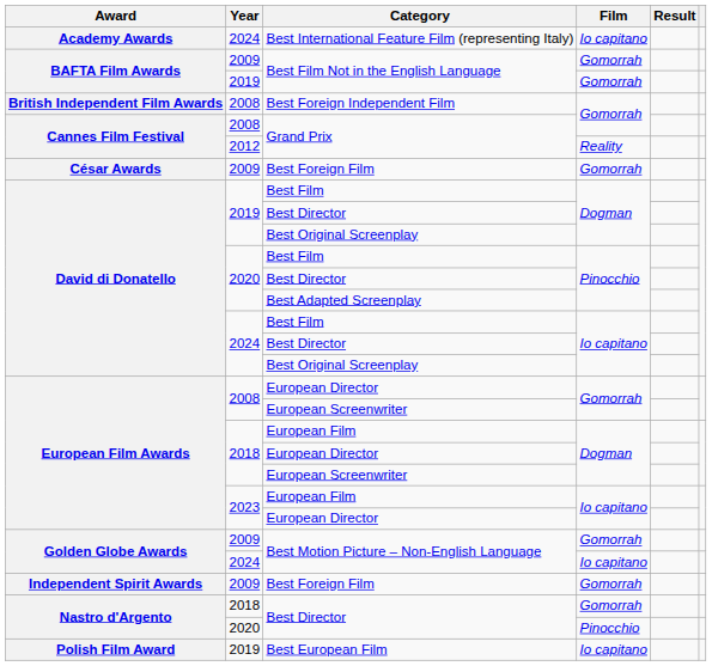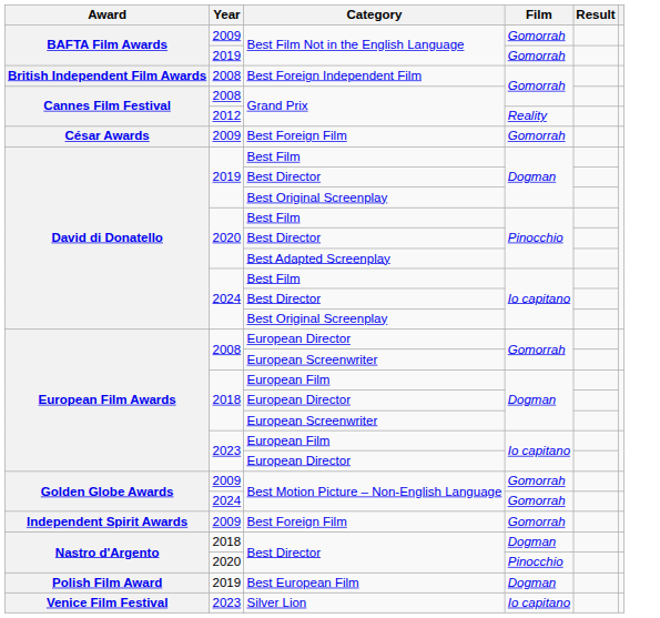- row: Academy Awards | 2024 | Best International Feature Film (representing Italy) | Io capitano
2024 / Best Motion Picture – Non-English Language | Film: Io capitano -> Gomorrah
2018 / Best Director | Film: Gomorrah -> Dogman
Best European Film | Film: Io capitano -> Dogman
+ row: Venice Film Festival | 2023 | Silver Lion | Io capitano
